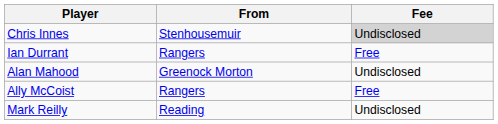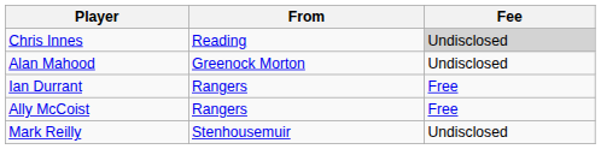Chris Innes | From: Stenhousemuir -> Reading
rows swapped: Ian Durrant <-> Alan Mahood
Mark Reilly | From: Reading -> Stenhousemuir
